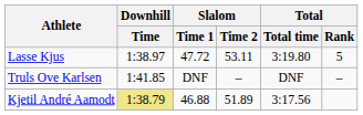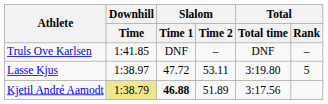rows swapped: Truls Ove Karlsen <-> Lasse Kjus
Kjetil André Aamodt | Slalom / Time 1: normal -> bold
